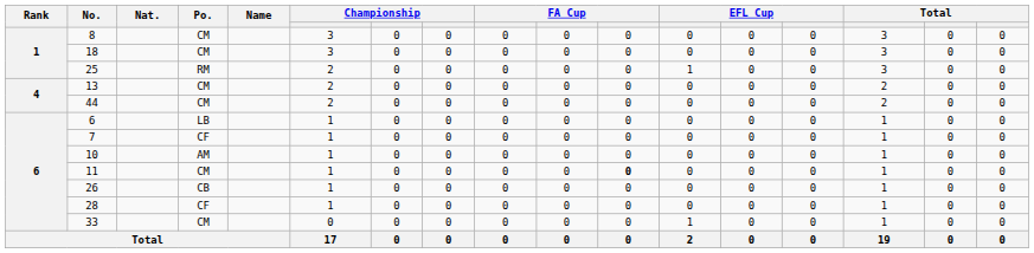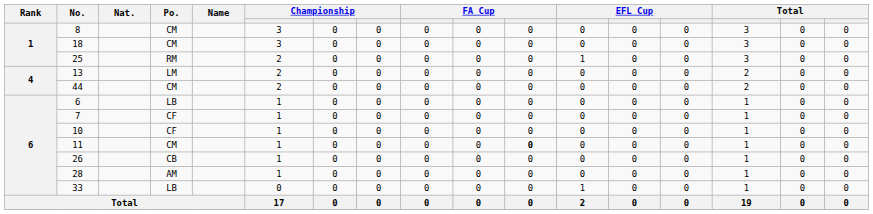13 | Po.: CM -> LM
10 | Po.: AM -> CF
28 | Po.: CF -> AM
33 | Po.: CM -> LB
